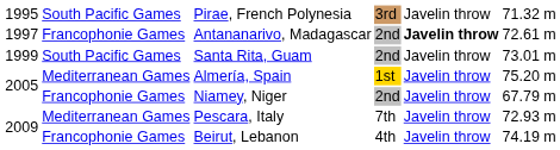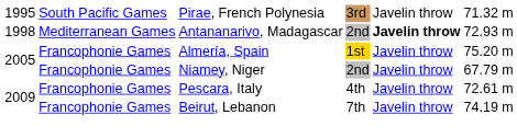Antananarivo, Madagascar | column 1: 1997 -> 1998
Antananarivo, Madagascar | column 2: Francophonie Games -> Mediterranean Games
Antananarivo, Madagascar | column 6: 72.61 m -> 72.93 m
- row: 1999 | South Pacific Games | Santa Rita, Guam | 2nd | Javelin throw | 73.01 m
Almería, Spain | column 2: Mediterranean Games -> Francophonie Games
Pescara, Italy | column 2: Mediterranean Games -> Francophonie Games
Pescara, Italy | column 4: 7th -> 4th
Pescara, Italy | column 6: 72.93 m -> 72.61 m
Beirut, Lebanon | column 4: 4th -> 7th
